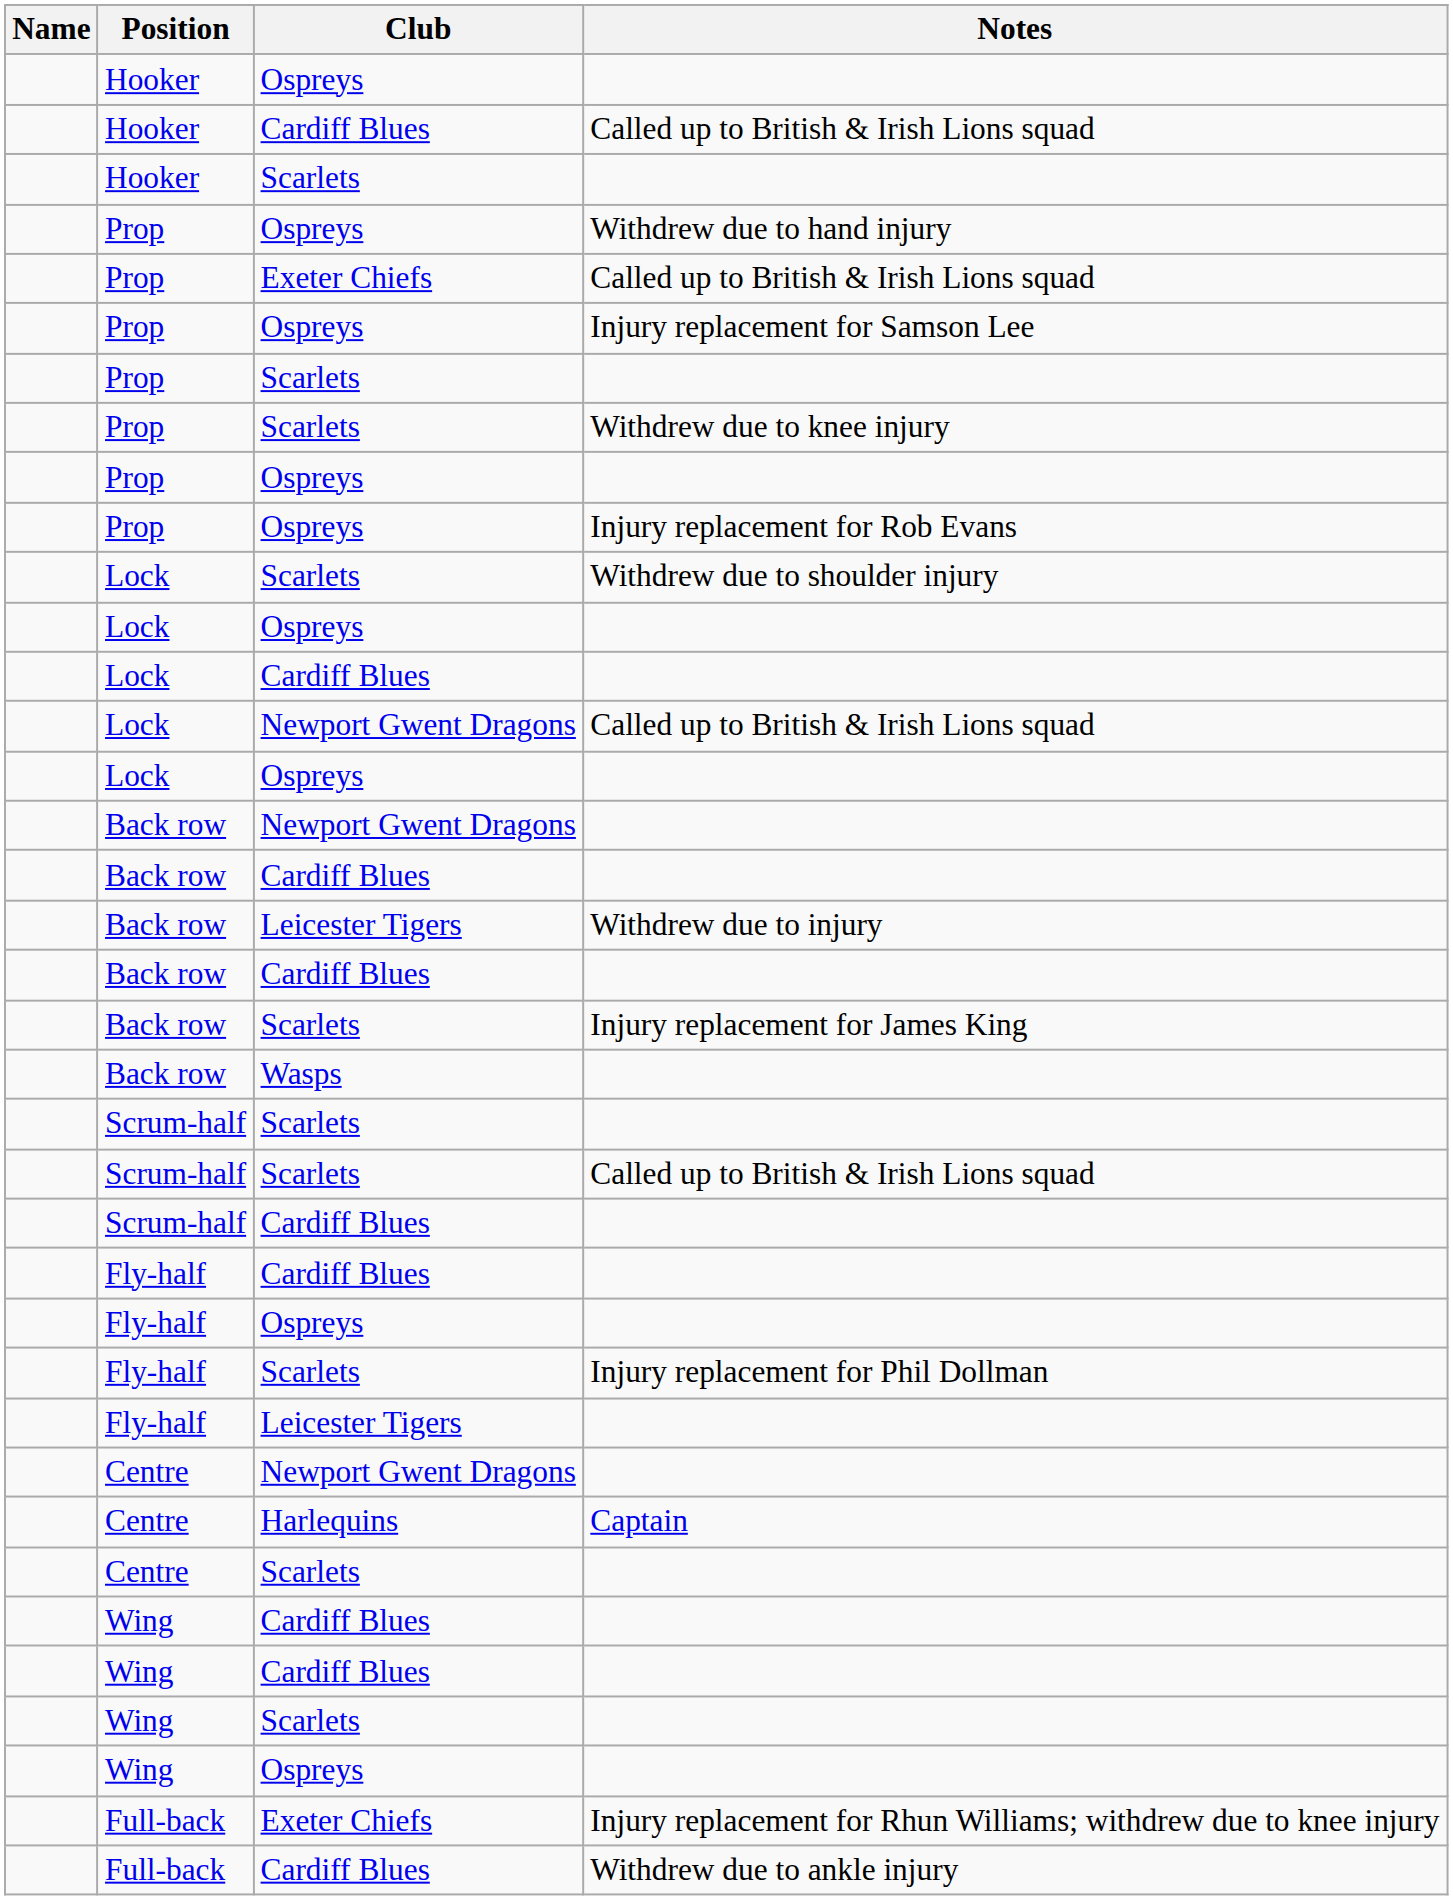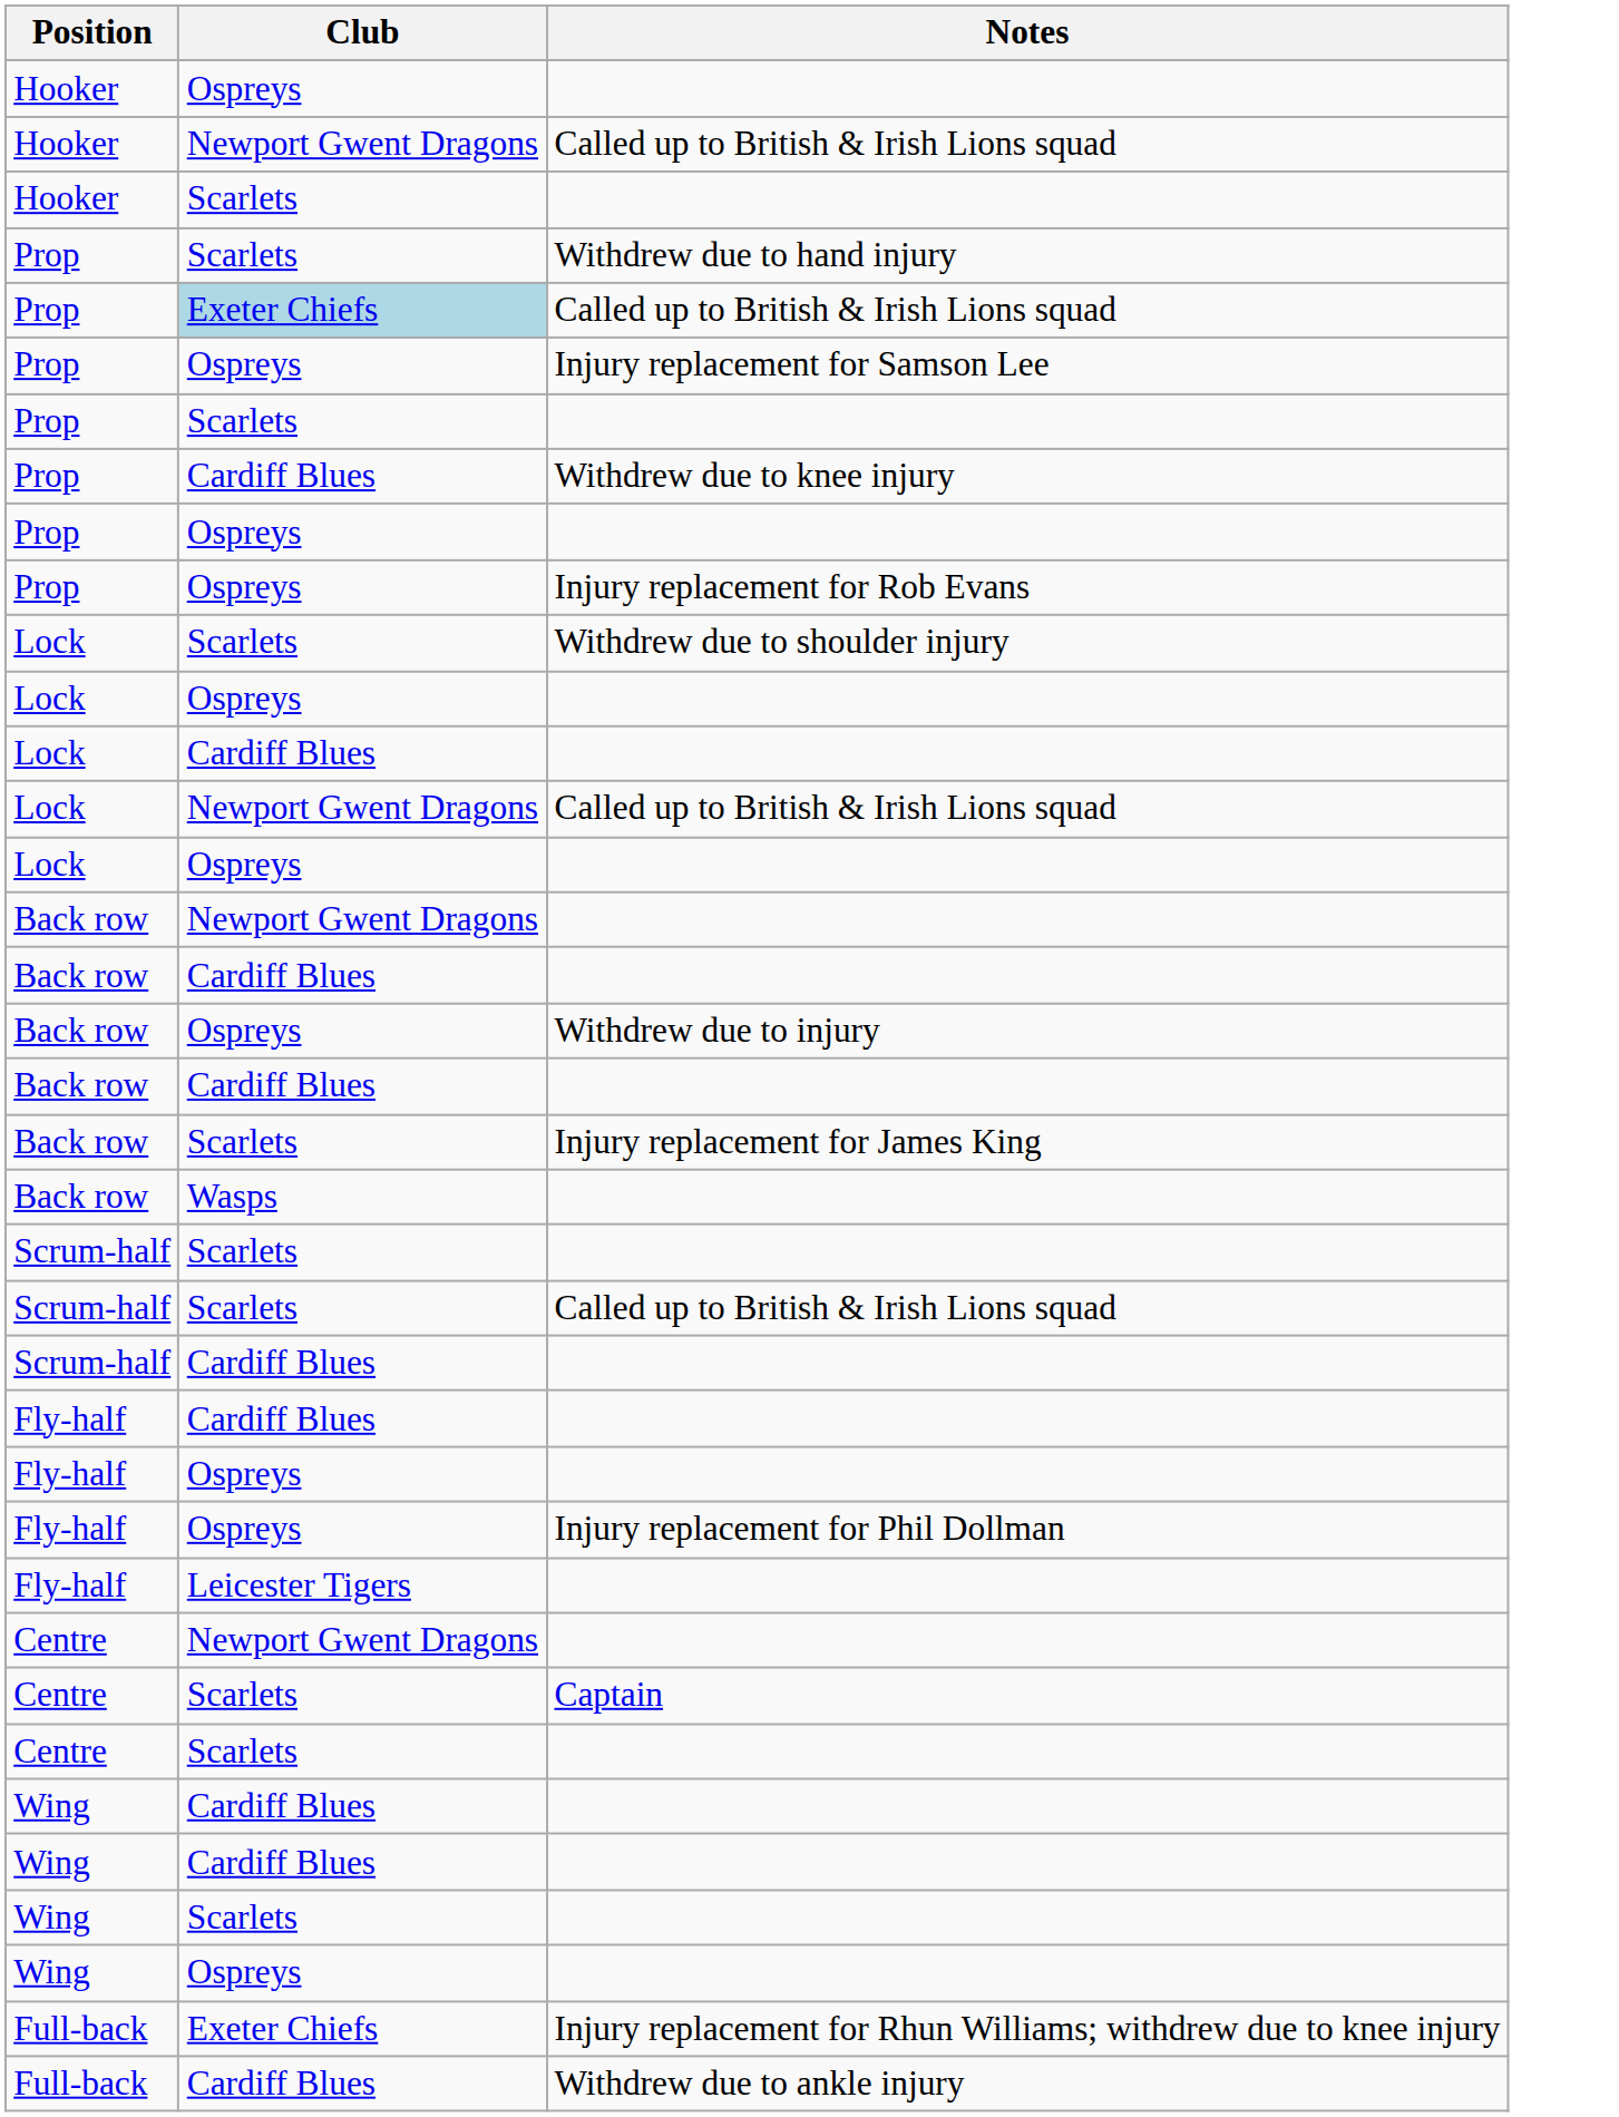- column: Name
Hooker / Called up to British & Irish Lions squad | Club: Cardiff Blues -> Newport Gwent Dragons
Withdrew due to hand injury | Club: Ospreys -> Scarlets
Prop / Called up to British & Irish Lions squad | Club: no background -> lightblue background
Withdrew due to knee injury | Club: Scarlets -> Cardiff Blues
Withdrew due to injury | Club: Leicester Tigers -> Ospreys
Injury replacement for Phil Dollman | Club: Scarlets -> Ospreys
Captain | Club: Harlequins -> Scarlets
